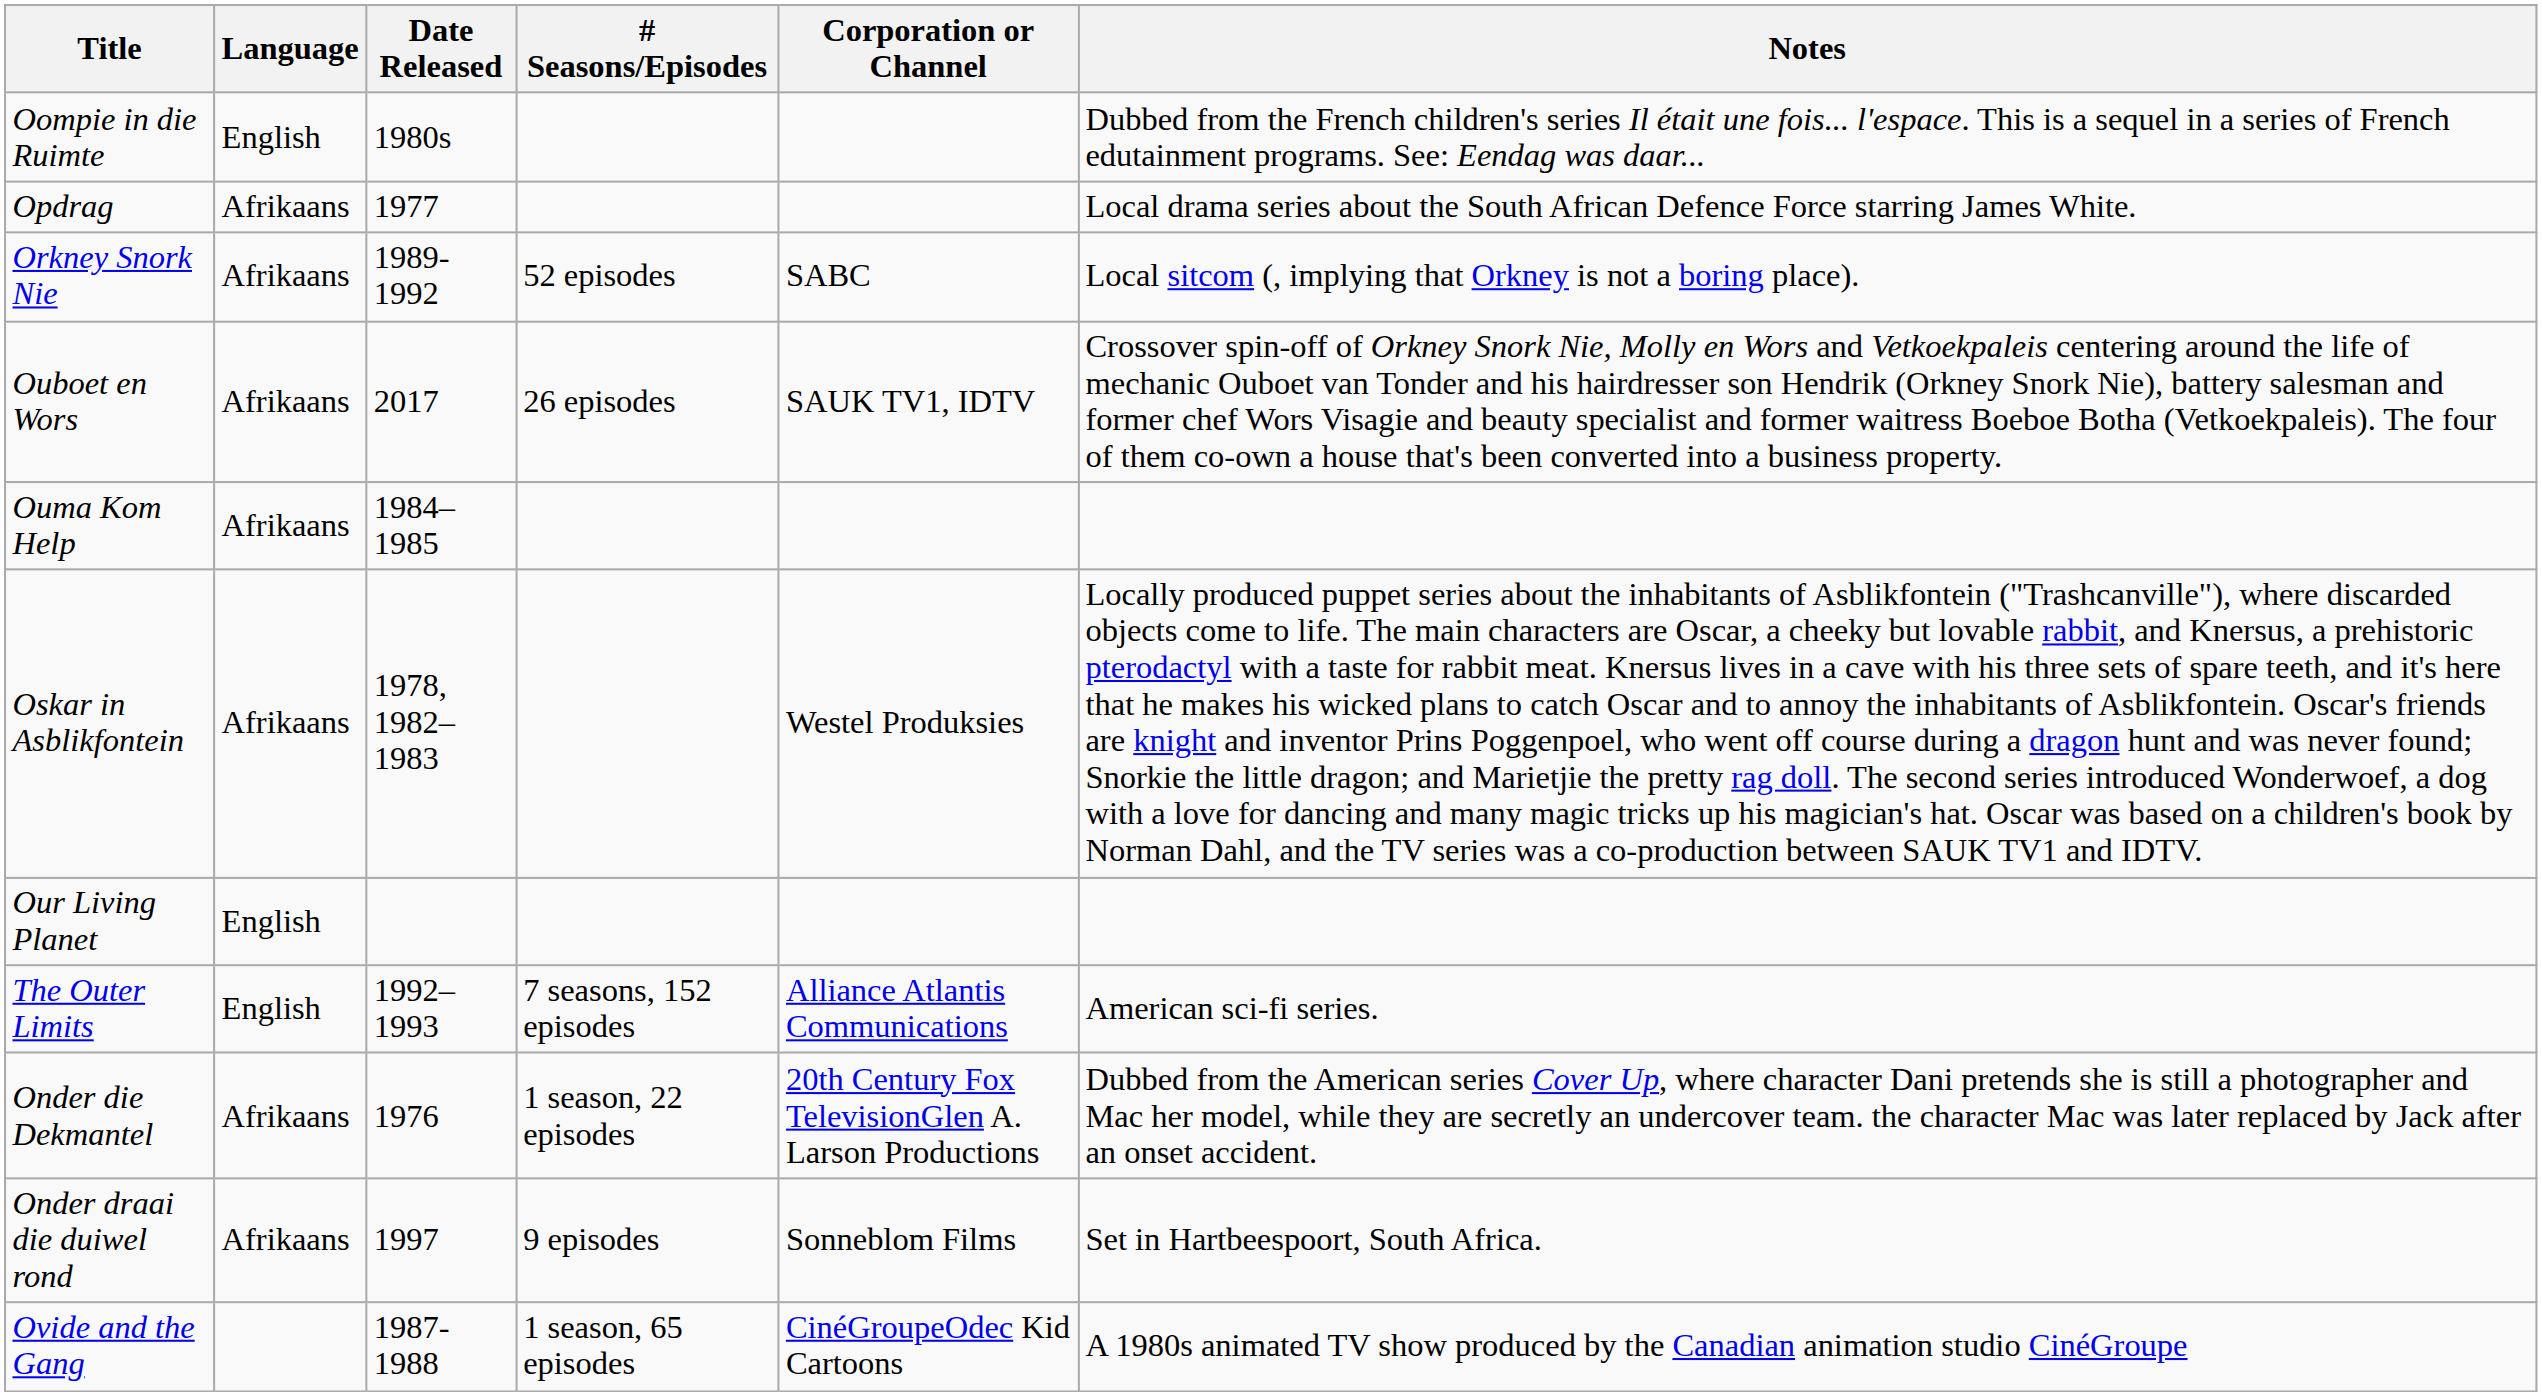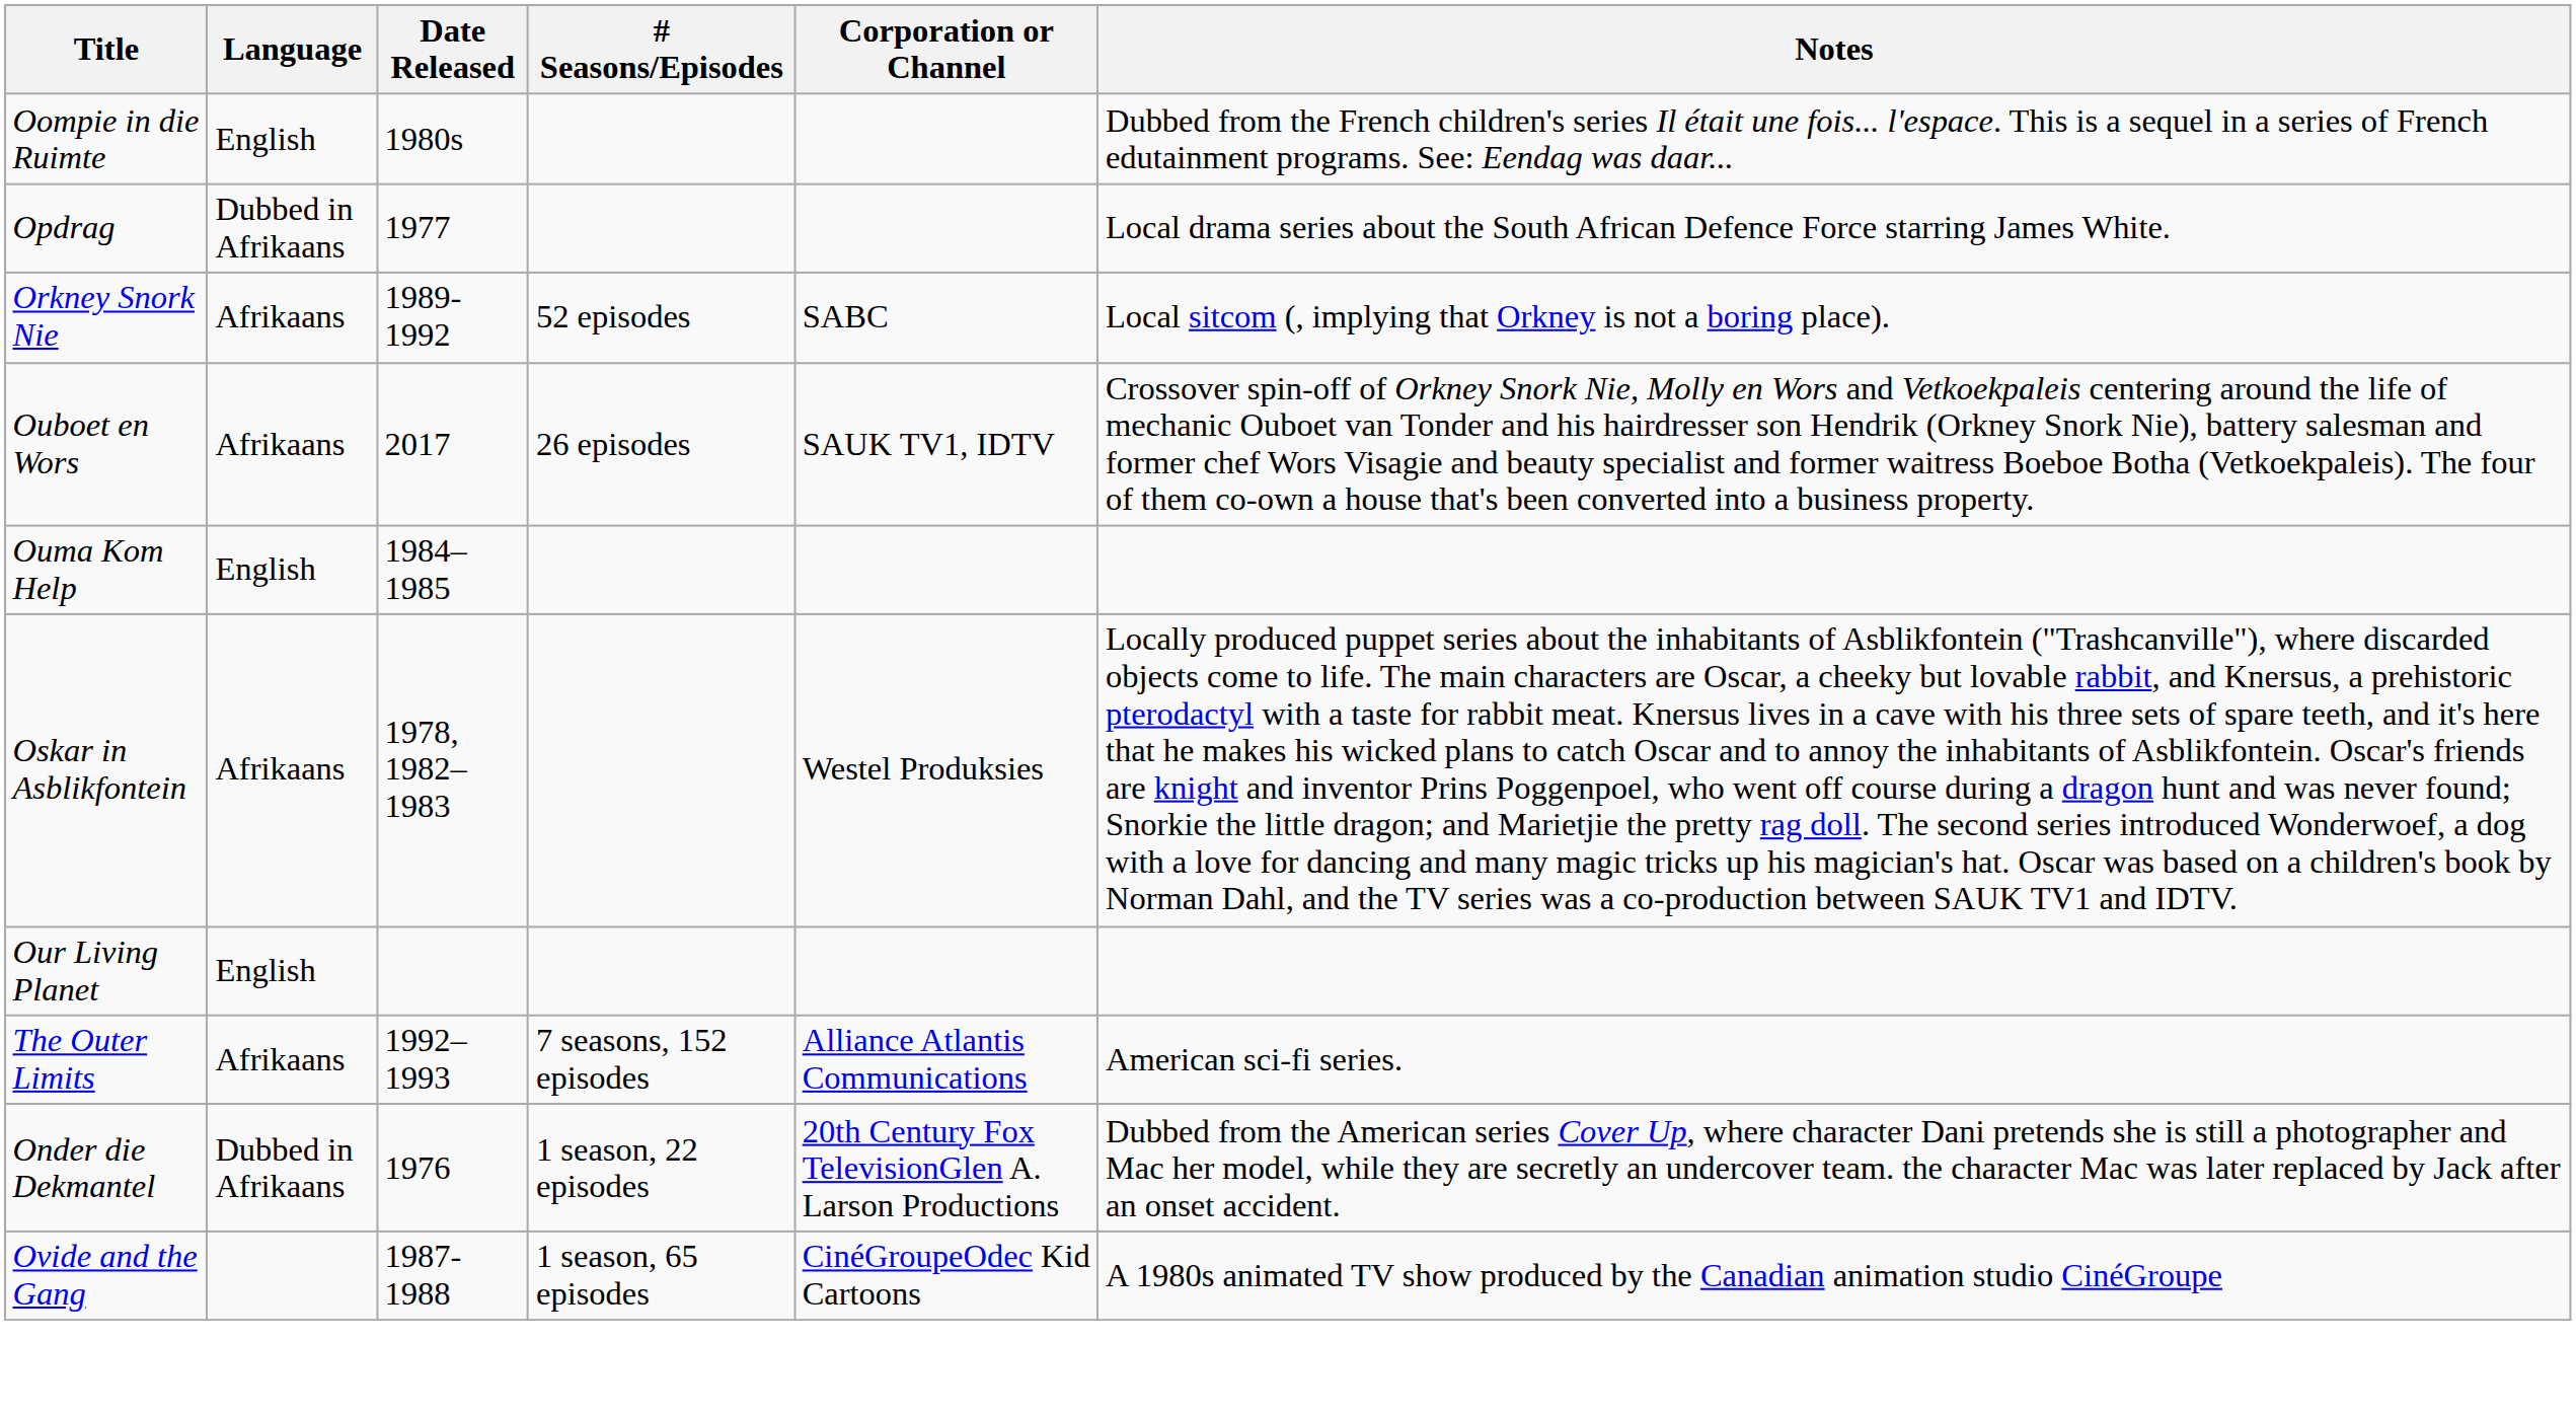Opdrag | Language: Afrikaans -> Dubbed in Afrikaans
Ouma Kom Help | Language: Afrikaans -> English
The Outer Limits | Language: English -> Afrikaans
Onder die Dekmantel | Language: Afrikaans -> Dubbed in Afrikaans
- row: Onder draai die duiwel rond | Afrikaans | 1997 | 9 episodes | Sonneblom Films | Set in Hartbeespoort, South Africa.
